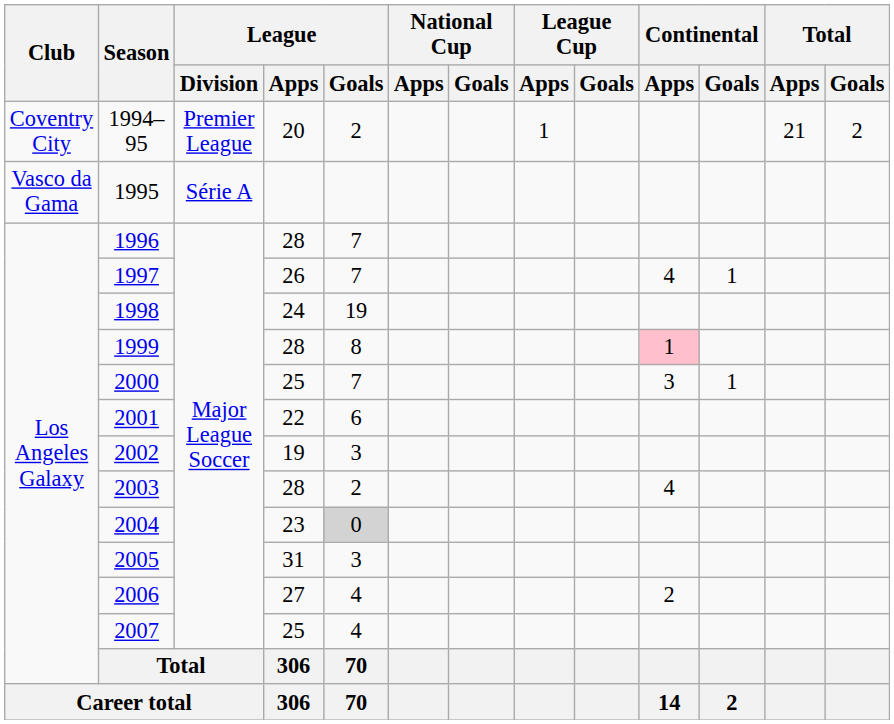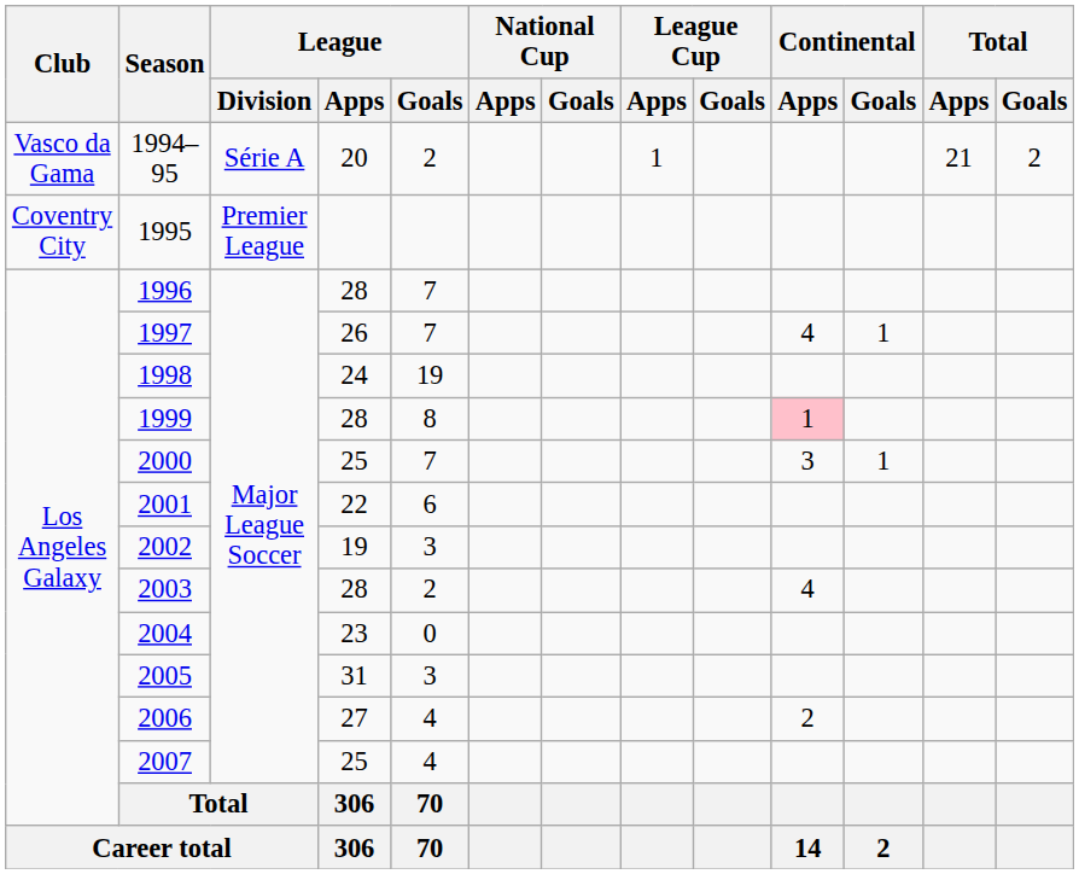1994–95 | Club: Coventry City -> Vasco da Gama
1994–95 | League / Division: Premier League -> Série A
1995 | Club: Vasco da Gama -> Coventry City
1995 | League / Division: Série A -> Premier League
2004 | League / Goals: lightgrey background -> no background
